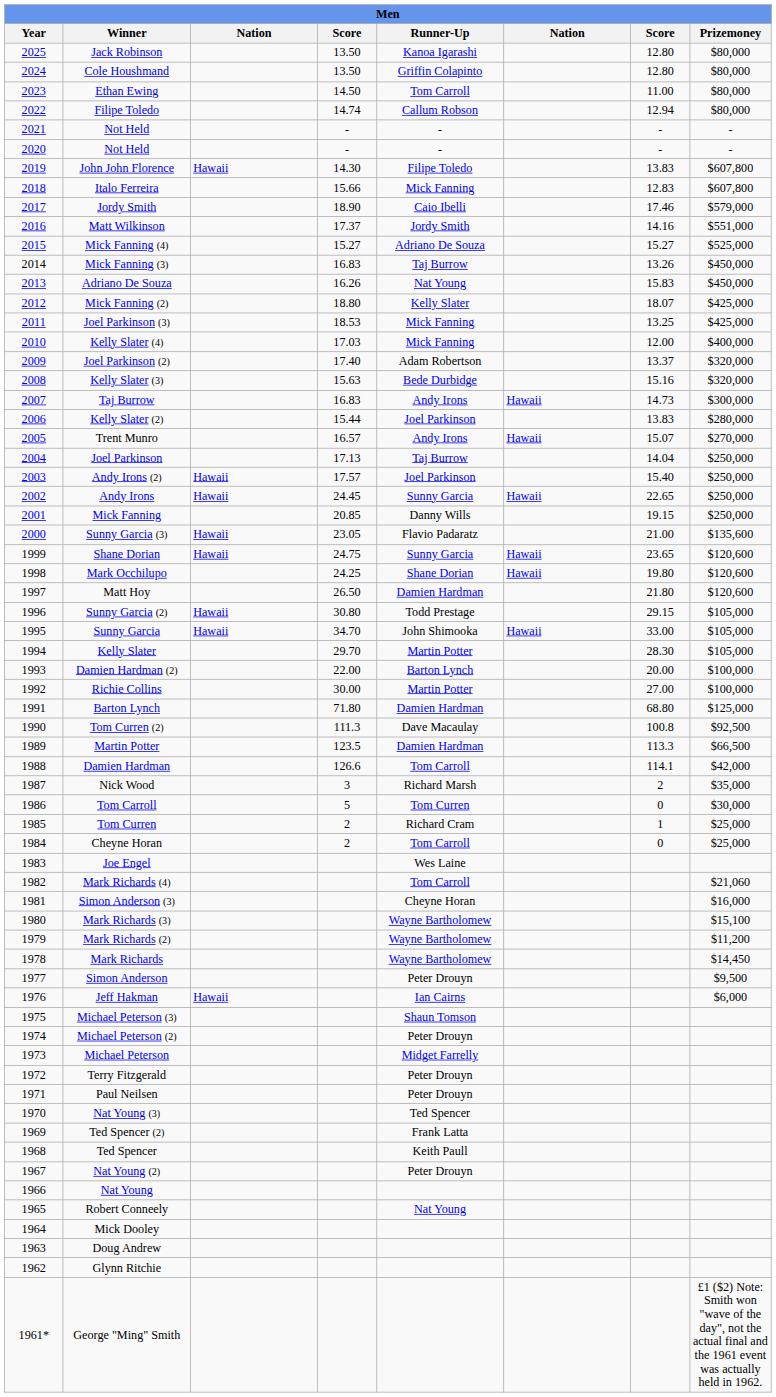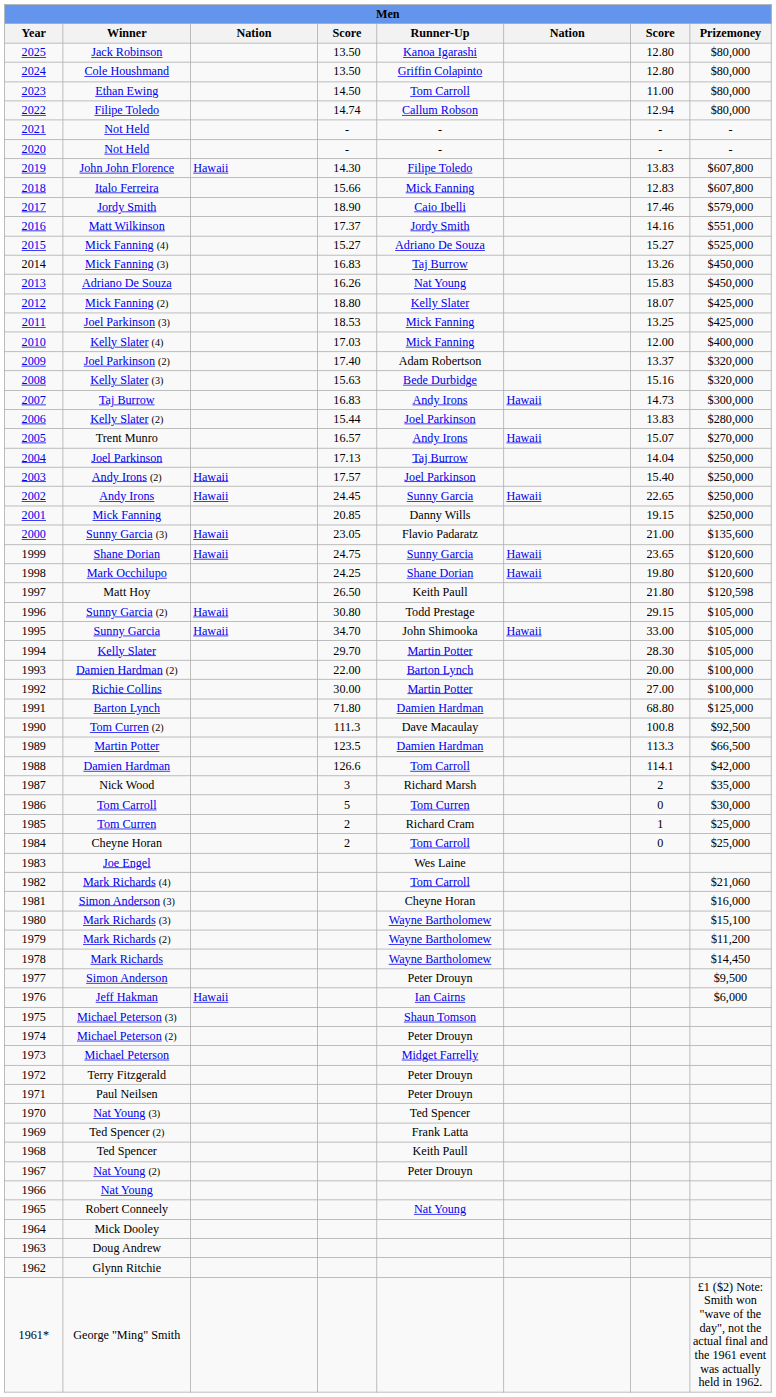Matt Hoy | Runner-Up: Damien Hardman -> Keith Paull
Matt Hoy | Prizemoney: $120,600 -> $120,598
